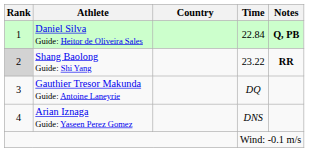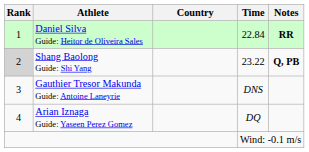Daniel Silva Guide: Heitor de Oliveira Sales | Notes: Q, PB -> RR
Shang Baolong Guide: Shi Yang | Notes: RR -> Q, PB
Gauthier Tresor Makunda Guide: Antoine Laneyrie | Time: DQ -> DNS
Arian Iznaga Guide: Yaseen Perez Gomez | Time: DNS -> DQ
